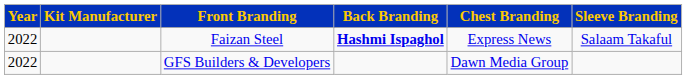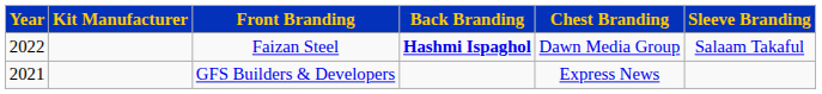Faizan Steel | Chest Branding: Express News -> Dawn Media Group
GFS Builders & Developers | Year: 2022 -> 2021
GFS Builders & Developers | Chest Branding: Dawn Media Group -> Express News
